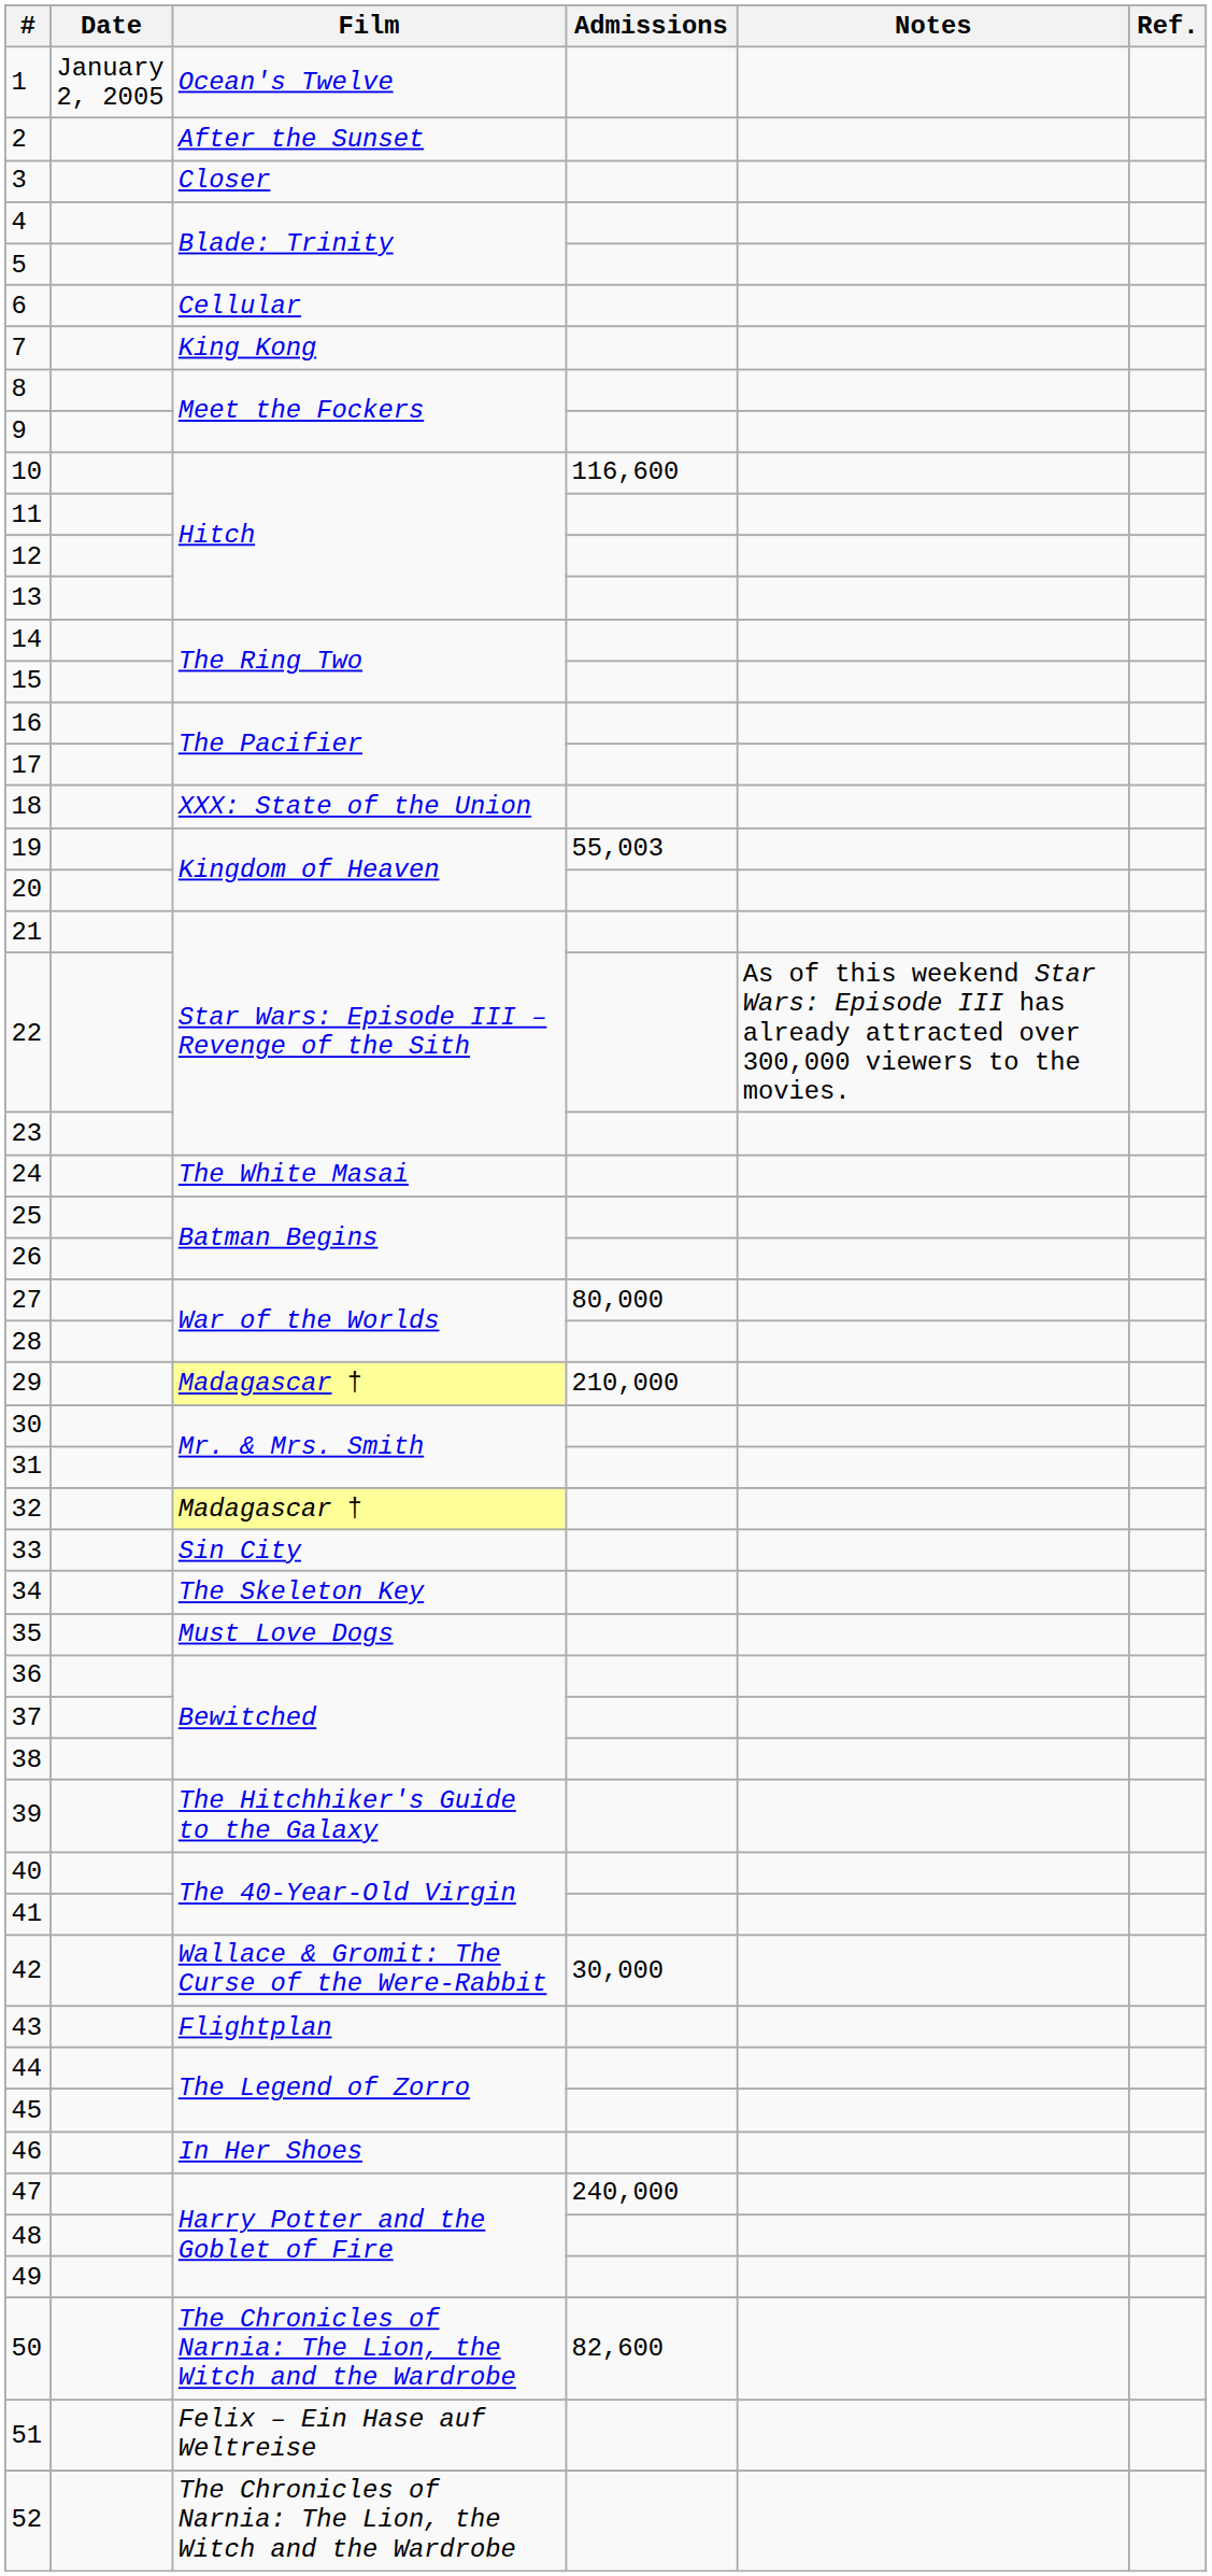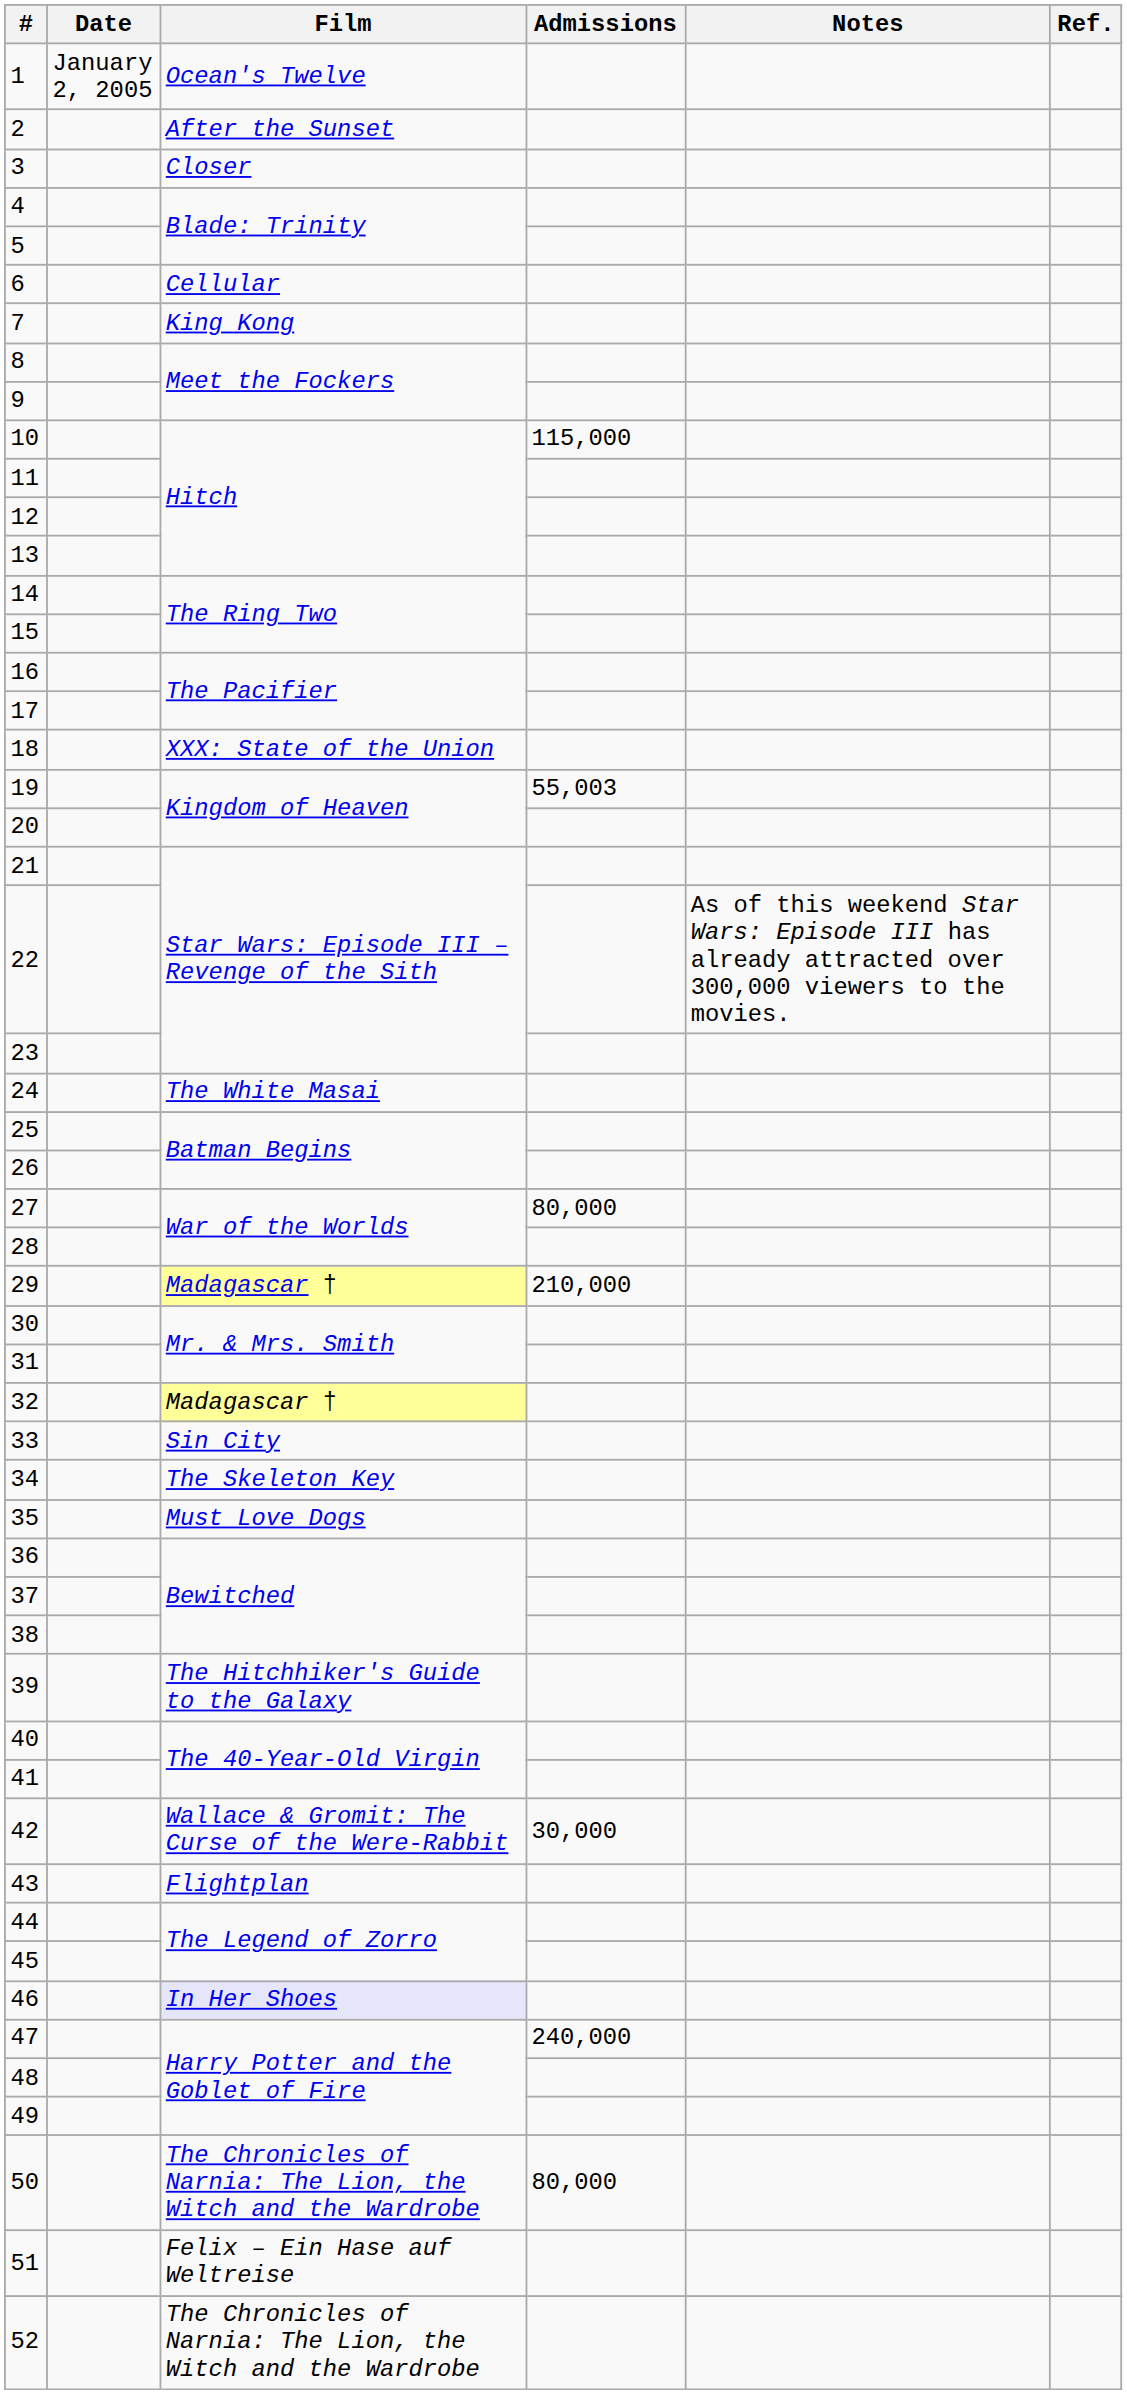10 | Admissions: 116,600 -> 115,000
46 | Film: no background -> lavender background
50 | Admissions: 82,600 -> 80,000
